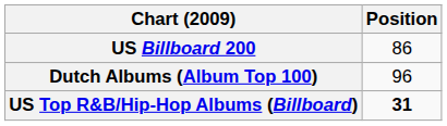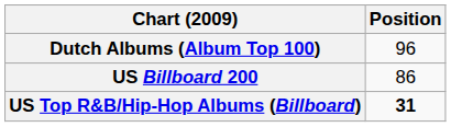rows swapped: Dutch Albums (Album Top 100) <-> US Billboard 200
